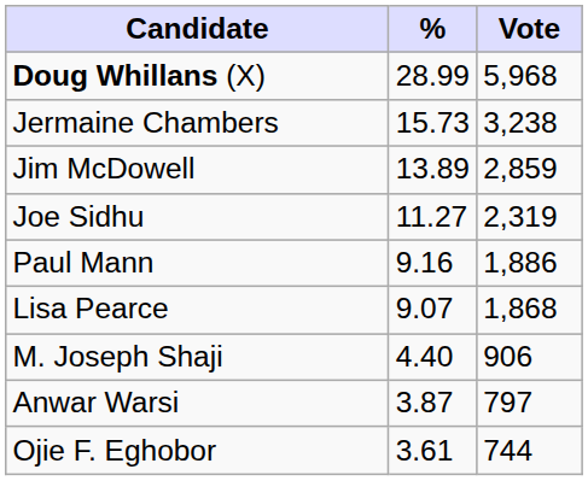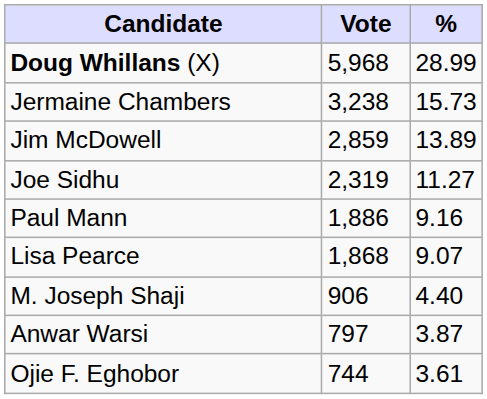columns swapped: Vote <-> %
